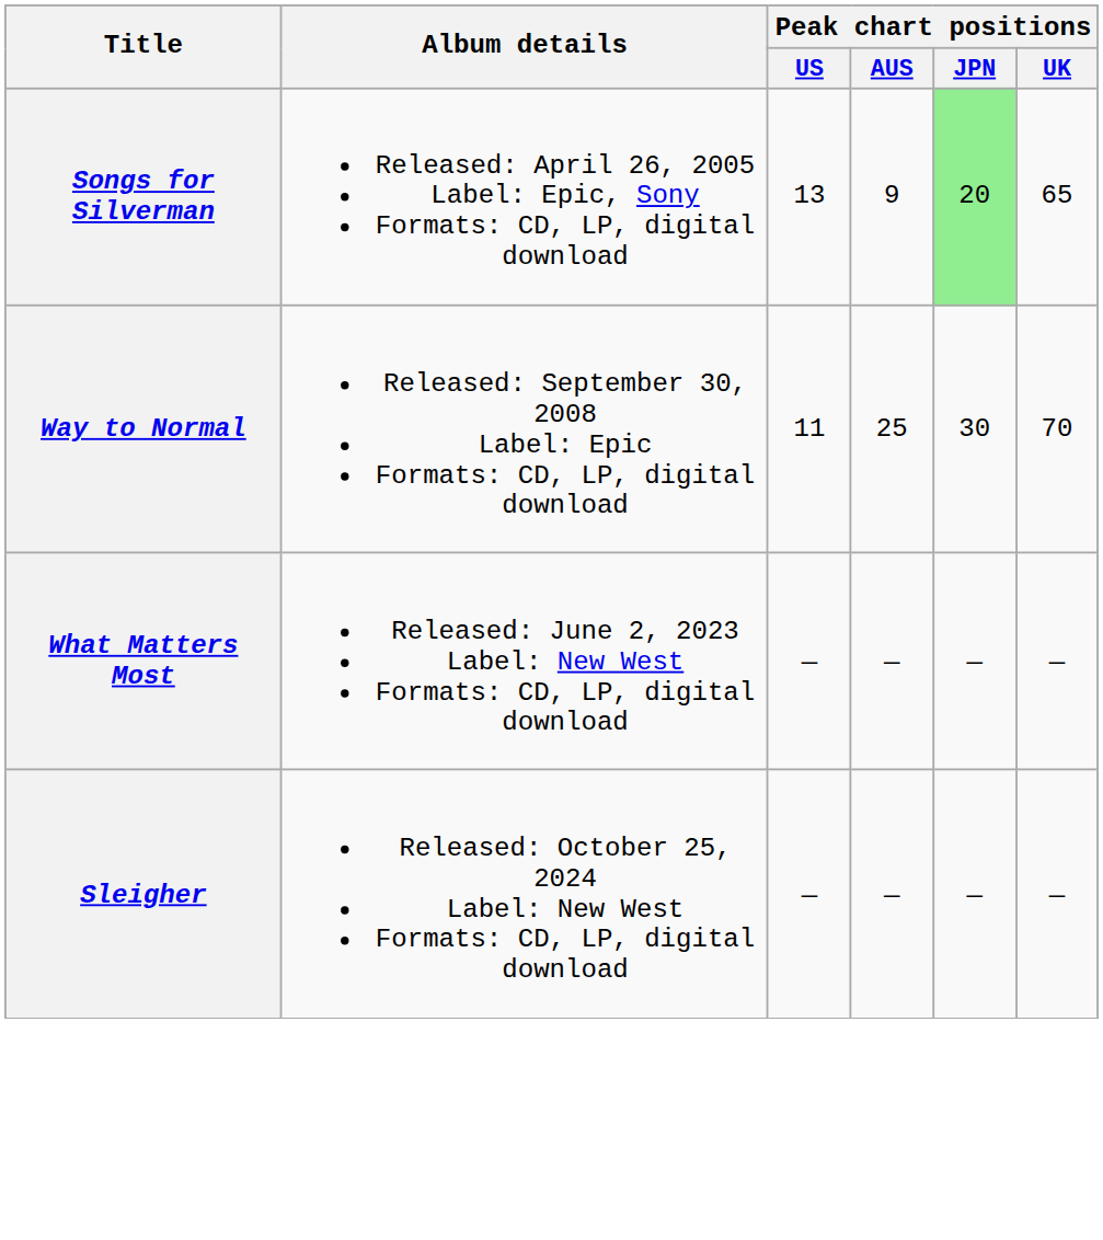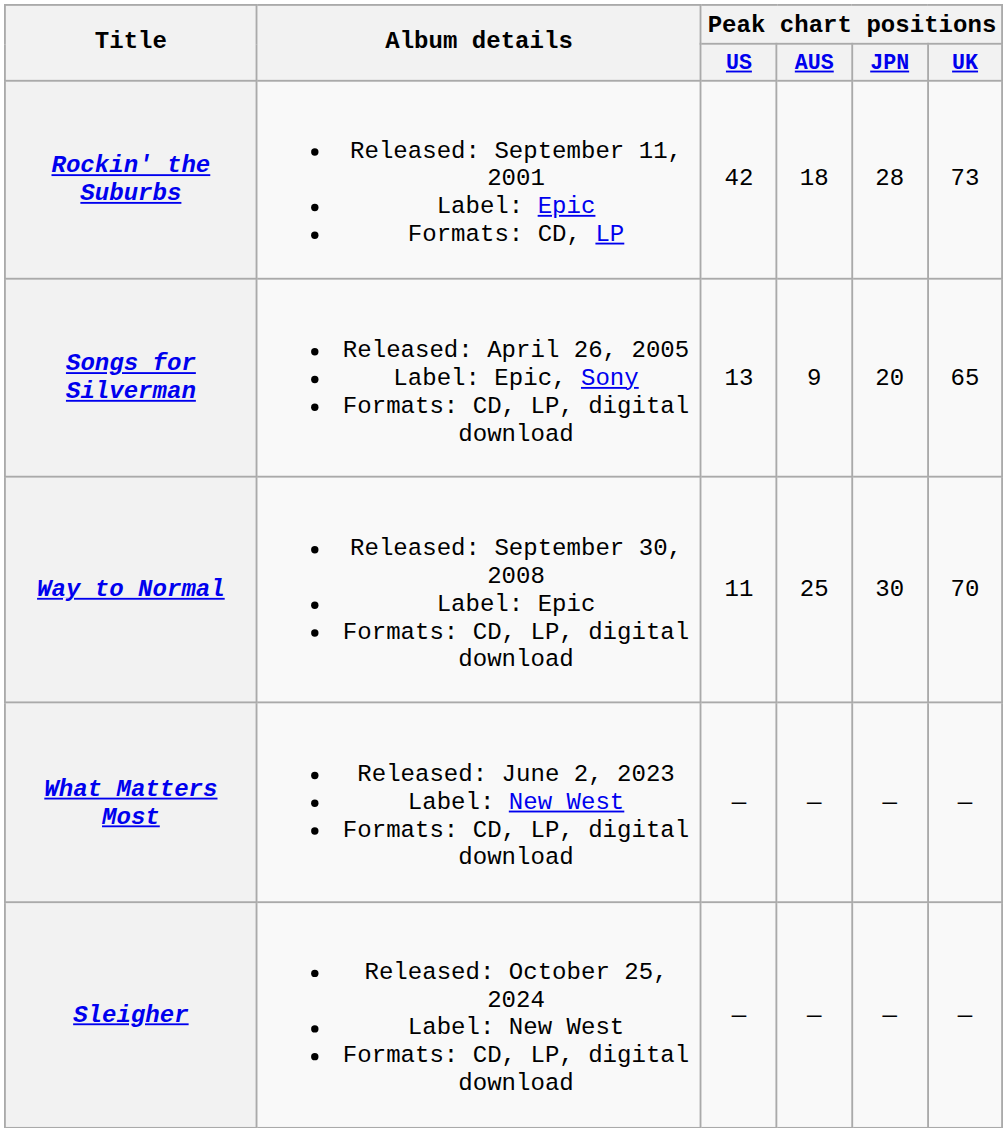+ row: Rockin' the Suburbs | Released: September 11, 2001 Label: Epic Formats: CD, LP | 42 | 18 | 28 | 73
Songs for Silverman | Peak chart positions / JPN: lightgreen background -> no background
